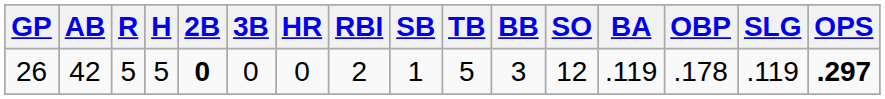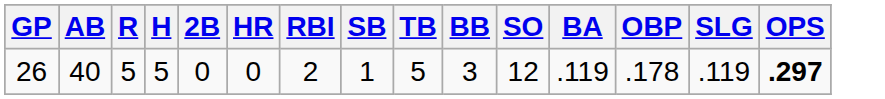- column: 3B | 0
26 | AB: 42 -> 40
26 | 2B: bold -> normal
